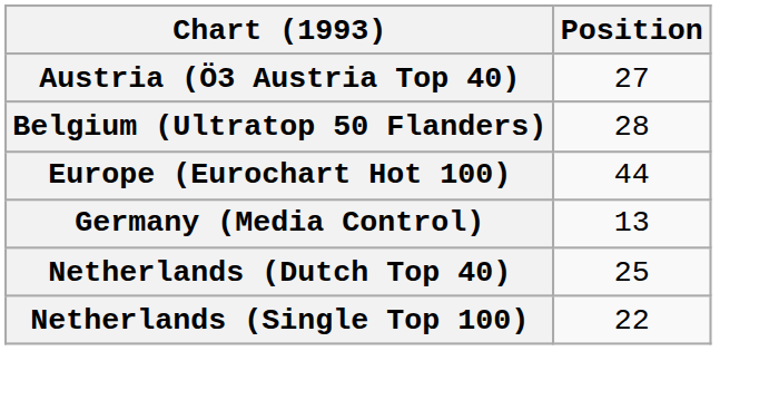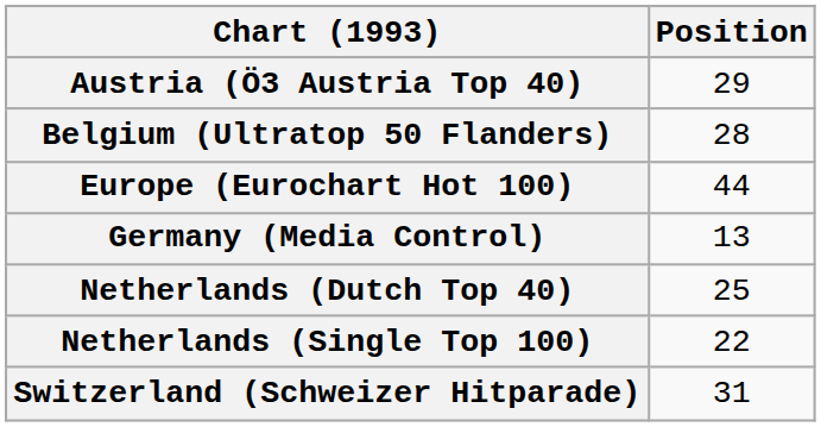Austria (Ö3 Austria Top 40) | Position: 27 -> 29
+ row: Switzerland (Schweizer Hitparade) | 31
